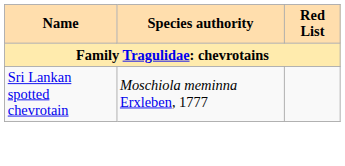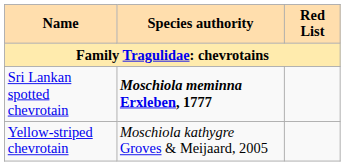Sri Lankan spotted chevrotain | Species authority: normal -> bold
+ row: Yellow-striped chevrotain | Moschiola kathygre Groves & Meijaard, 2005
